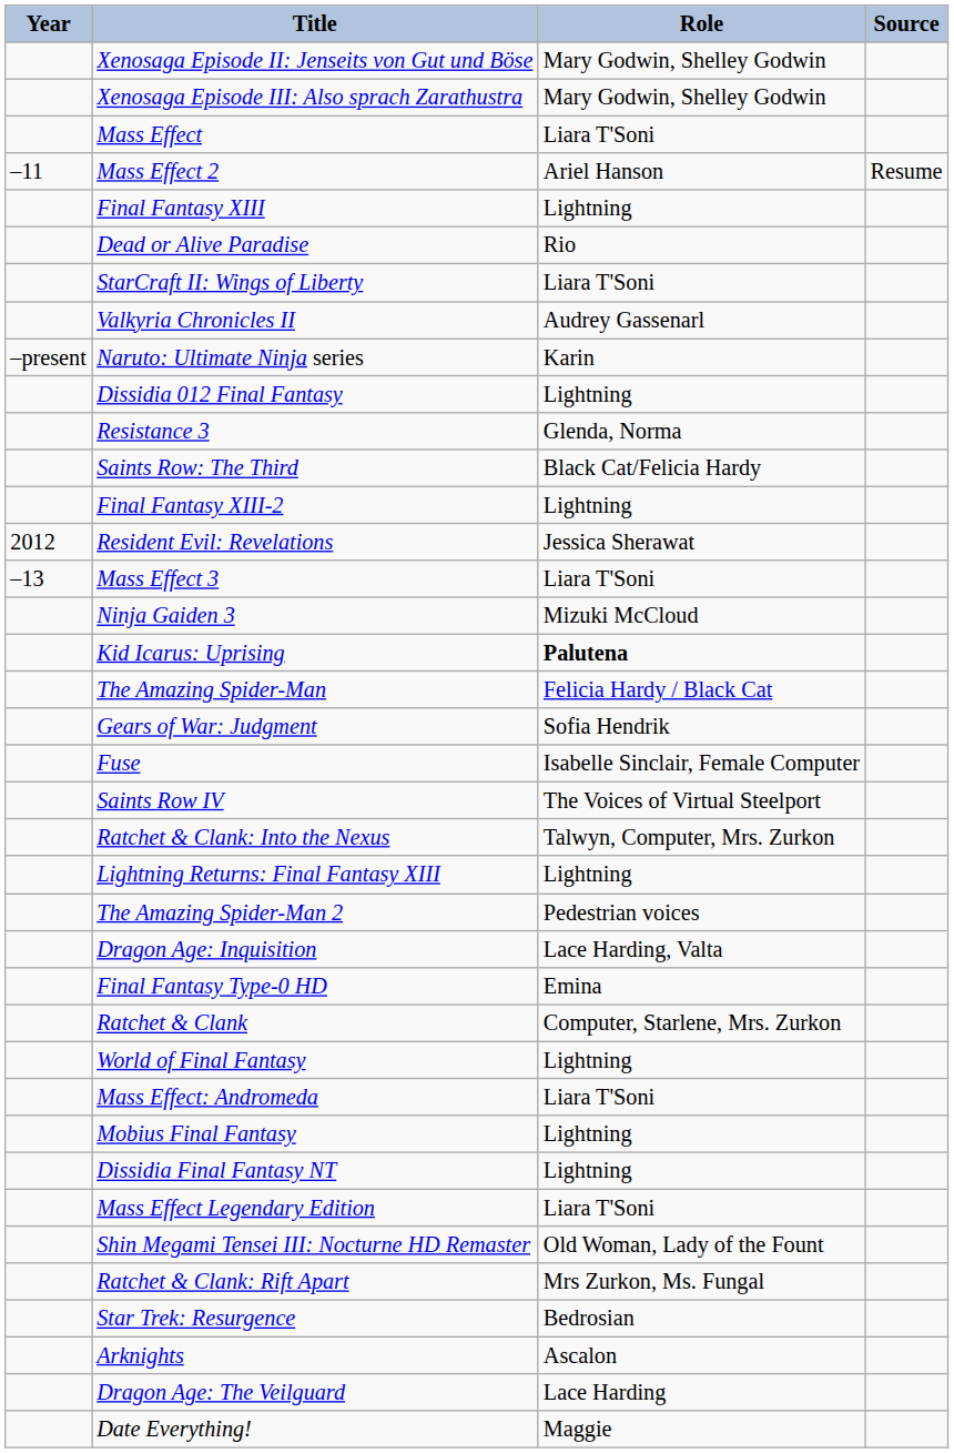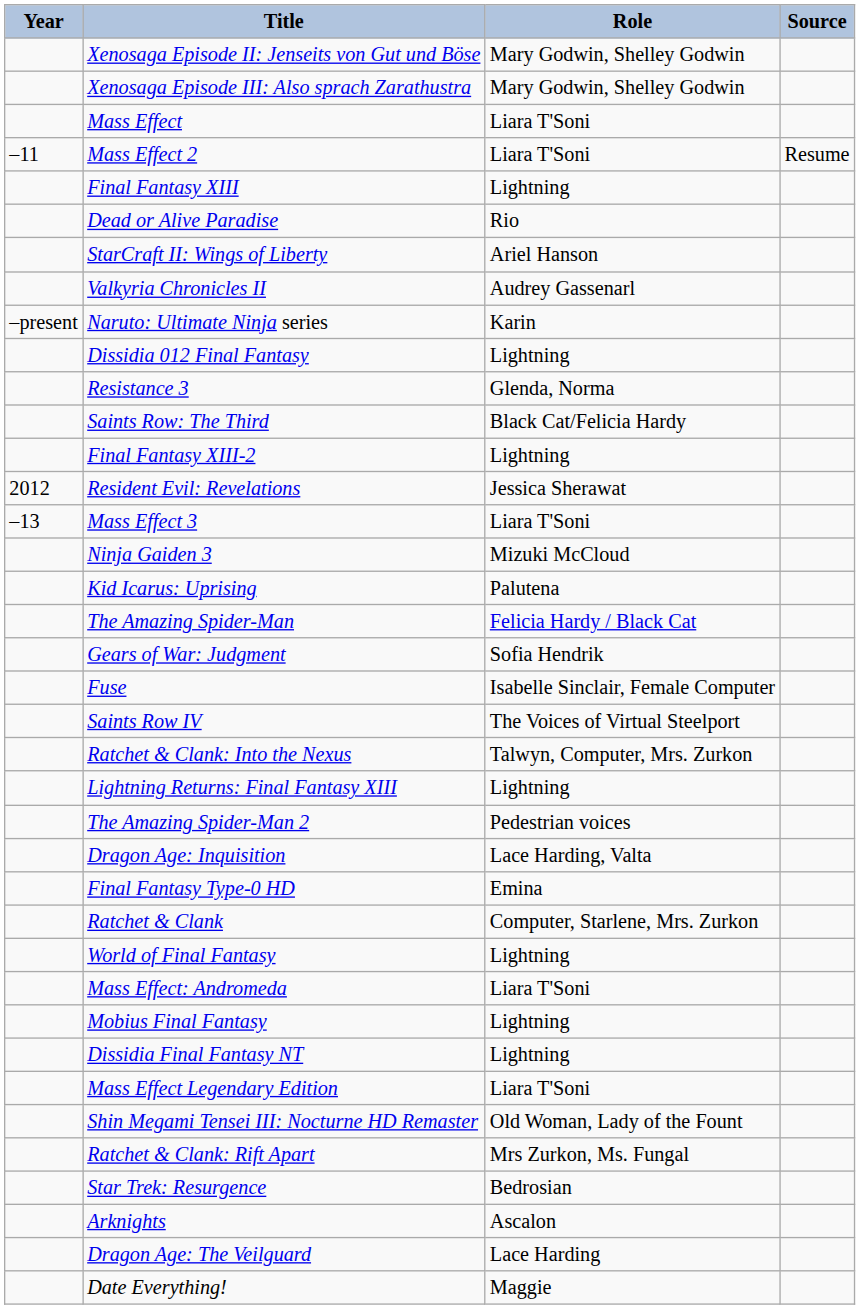Mass Effect 2 | Role: Ariel Hanson -> Liara T'Soni
StarCraft II: Wings of Liberty | Role: Liara T'Soni -> Ariel Hanson
Kid Icarus: Uprising | Role: bold -> normal
